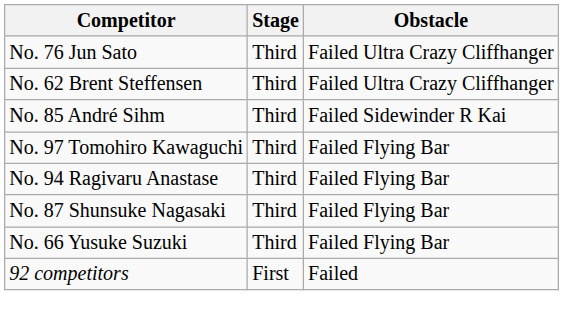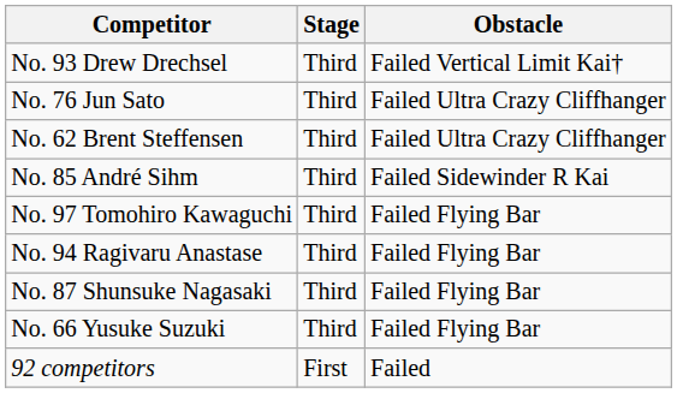+ row: No. 93 Drew Drechsel | Third | Failed Vertical Limit Kai†
